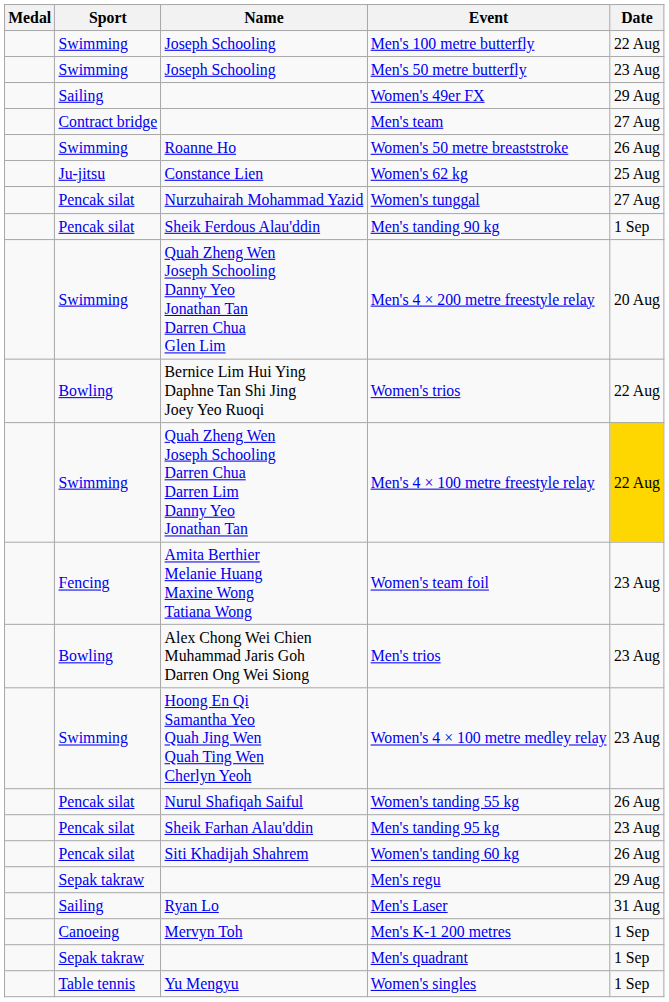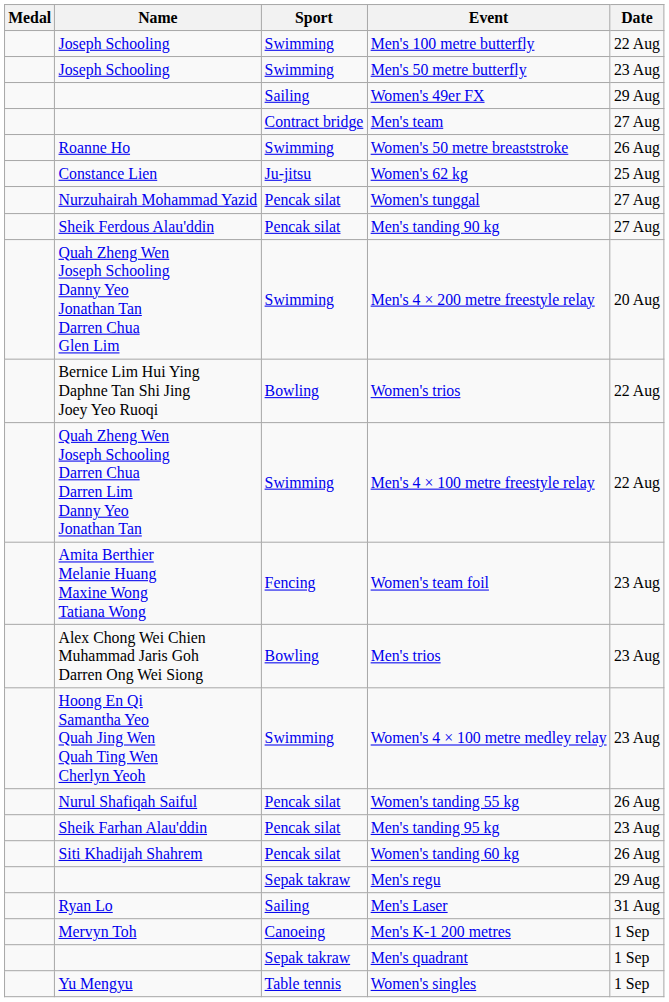columns swapped: Name <-> Sport
Men's tanding 90 kg | Date: 1 Sep -> 27 Aug
Men's 4 × 100 metre freestyle relay | Date: gold background -> no background
